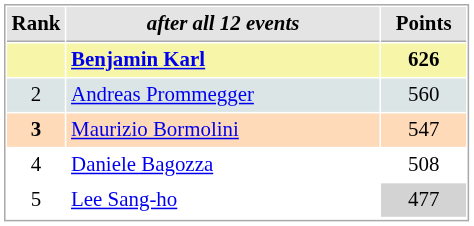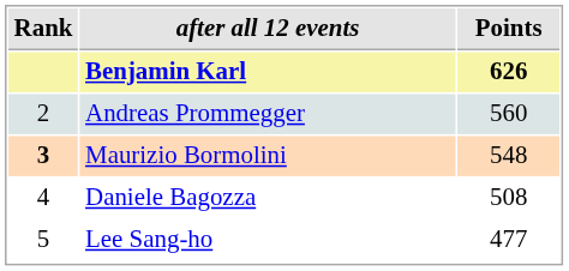Maurizio Bormolini | Points: 547 -> 548
Lee Sang-ho | Points: lightgrey background -> no background
